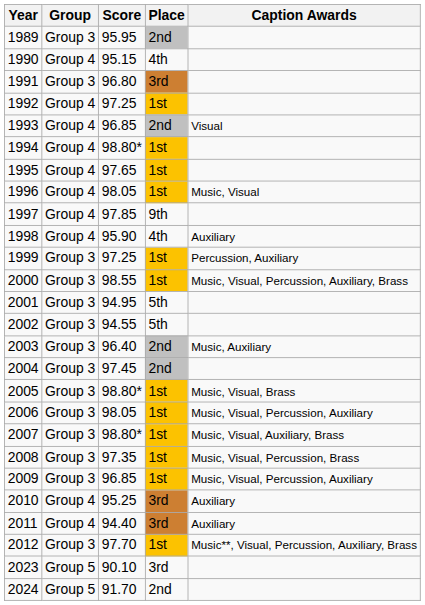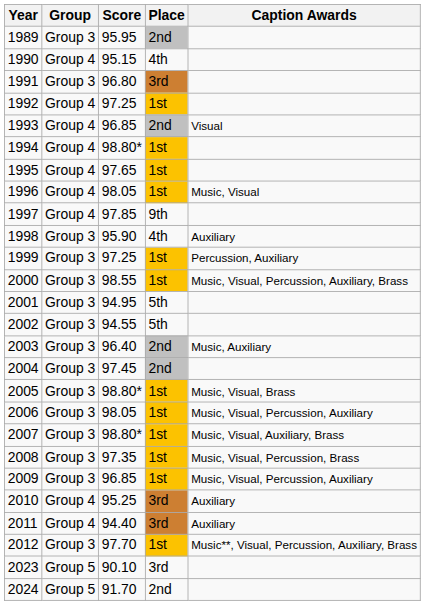1998 | Group: Group 4 -> Group 3
